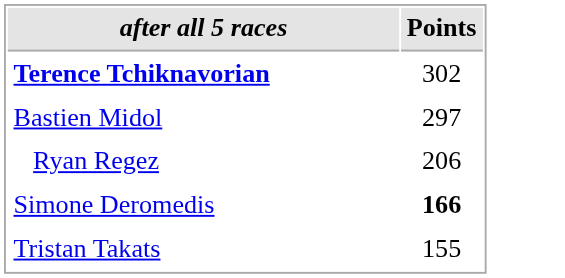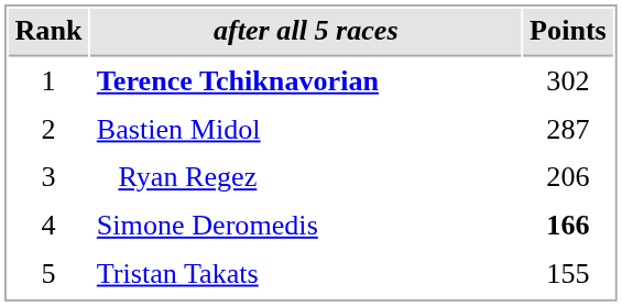+ column: Rank | 1 | 2 | 3 | 4 | 5
Bastien Midol | Points: 297 -> 287
